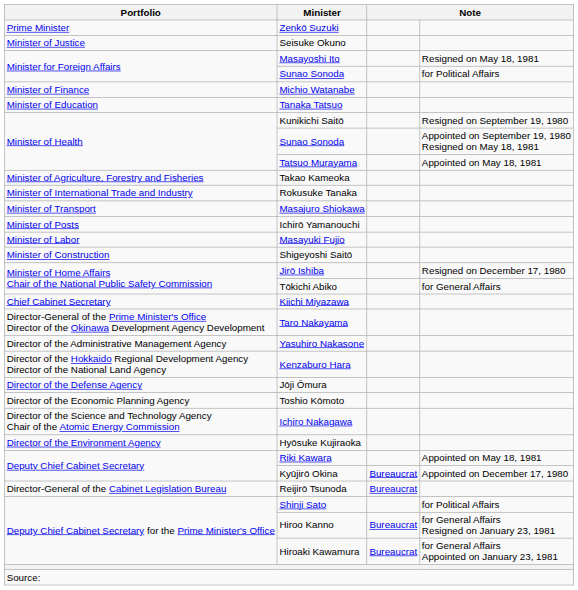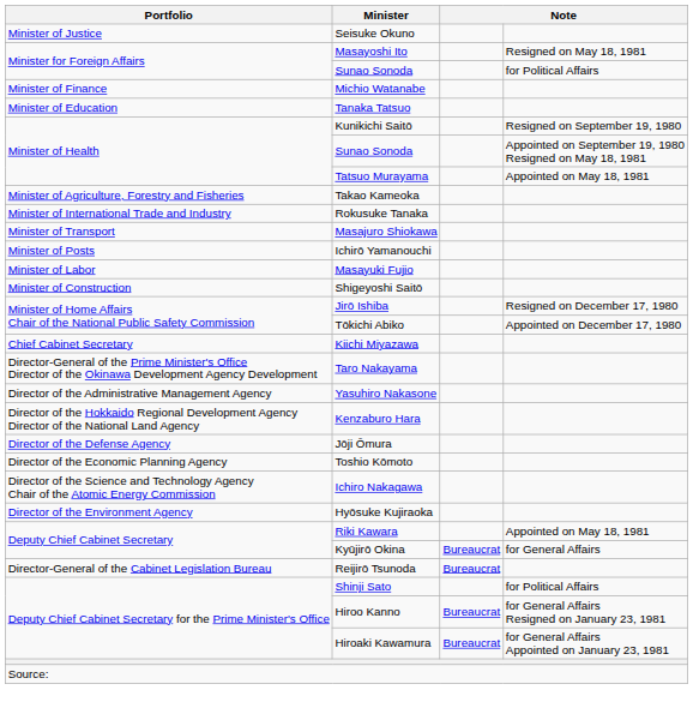- row: Prime Minister | Zenkō Suzuki
Tōkichi Abiko | column 4: for General Affairs -> Appointed on December 17, 1980
Kyūjirō Okina | column 4: Appointed on December 17, 1980 -> for General Affairs
